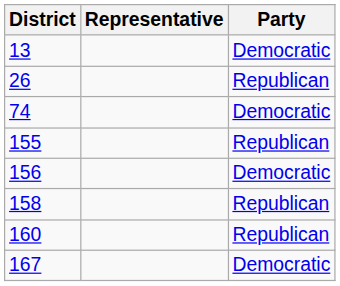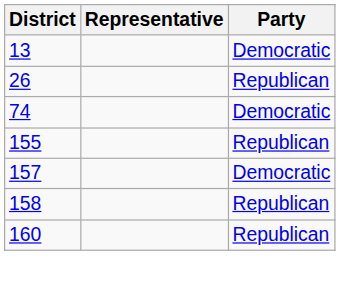- row: 156 | Democratic
+ row: 157 | Democratic
- row: 167 | Democratic
